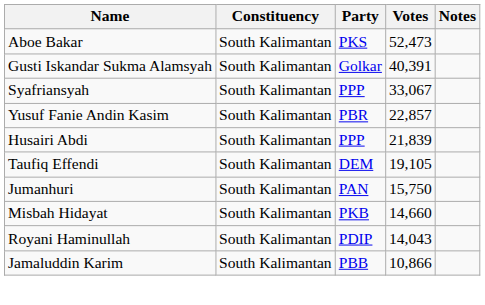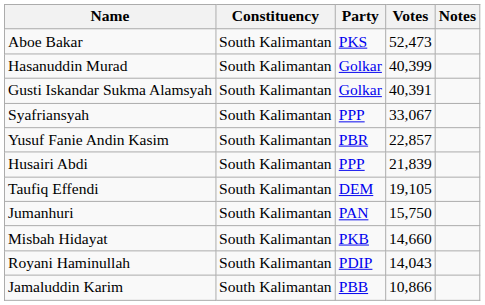+ row: Hasanuddin Murad | South Kalimantan | Golkar | 40,399
